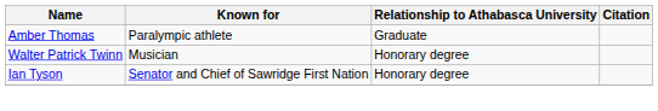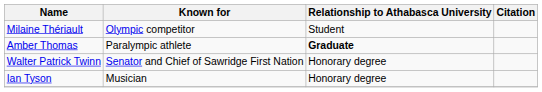+ row: Milaine Thériault | Olympic competitor | Student
Amber Thomas | Relationship to Athabasca University: normal -> bold
Walter Patrick Twinn | Known for: Musician -> Senator and Chief of Sawridge First Nation
Ian Tyson | Known for: Senator and Chief of Sawridge First Nation -> Musician
